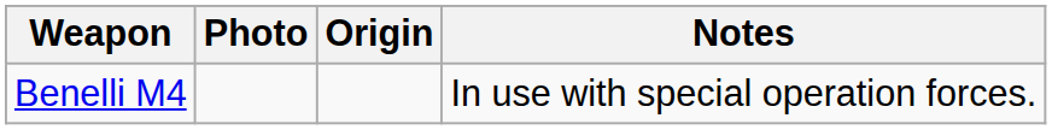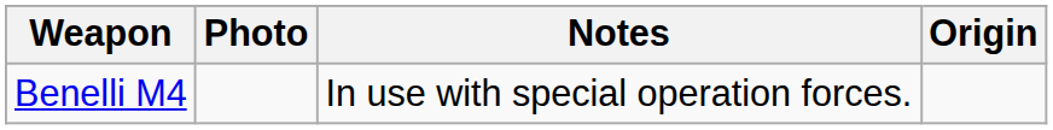columns swapped: Origin <-> Notes
